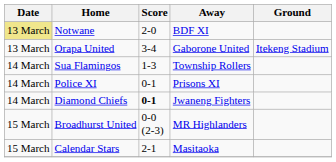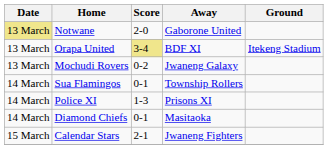Notwane | Away: BDF XI -> Gaborone United
Orapa United | Score: no background -> khaki background
Orapa United | Away: Gaborone United -> BDF XI
+ row: 13 March | Mochudi Rovers | 0-2 | Jwaneng Galaxy
Sua Flamingos | Score: 1-3 -> 0-1
Police XI | Score: 0-1 -> 1-3
Diamond Chiefs | Score: bold -> normal
Diamond Chiefs | Away: Jwaneng Fighters -> Masitaoka
- row: 15 March | Broadhurst United | 0-0 (2-3) | MR Highlanders
Calendar Stars | Away: Masitaoka -> Jwaneng Fighters
